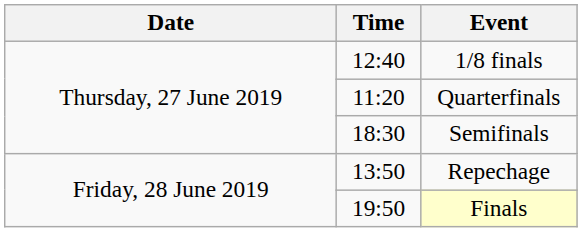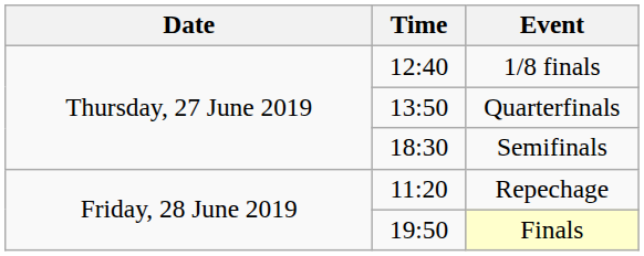Quarterfinals | Time: 11:20 -> 13:50
Repechage | Time: 13:50 -> 11:20
